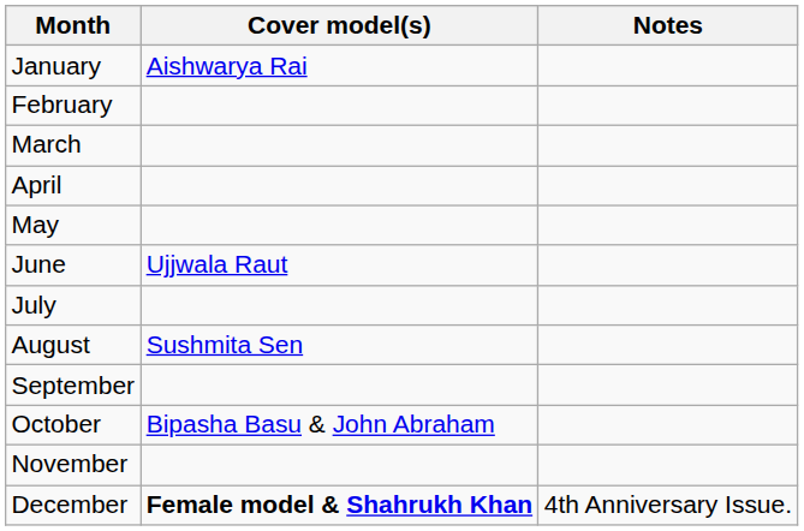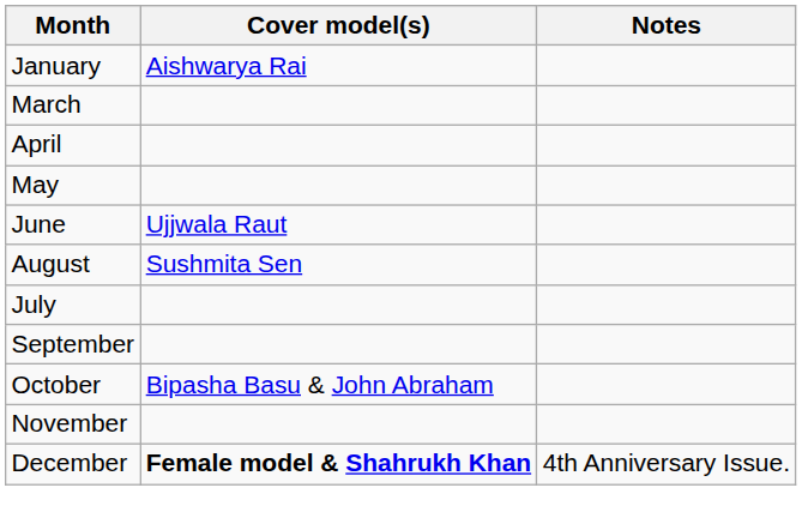- row: February
rows swapped: July <-> August
